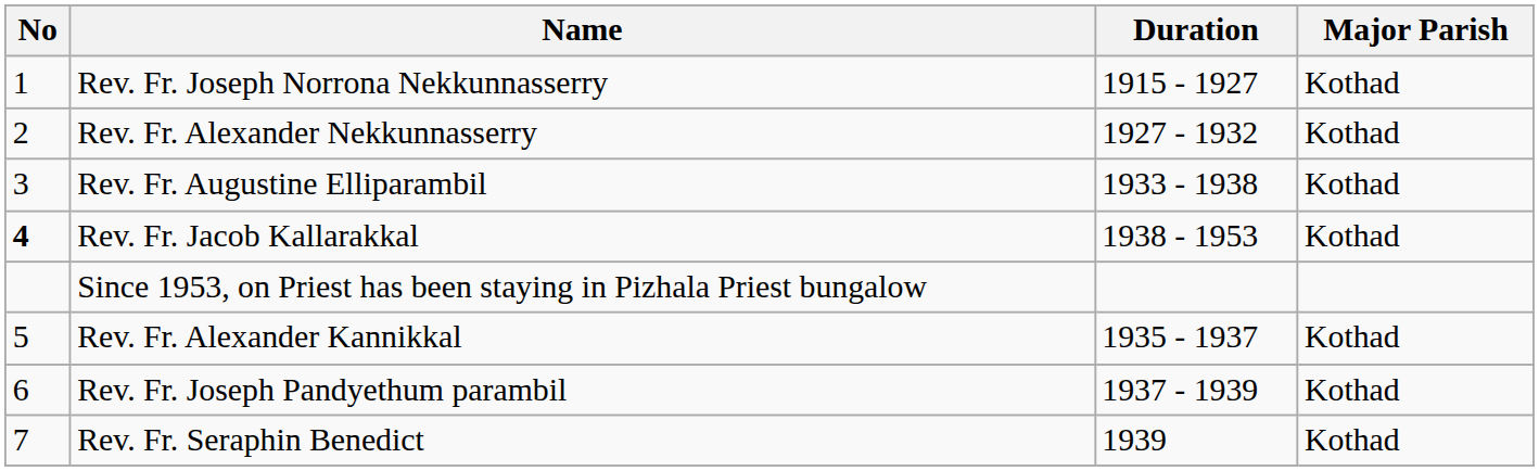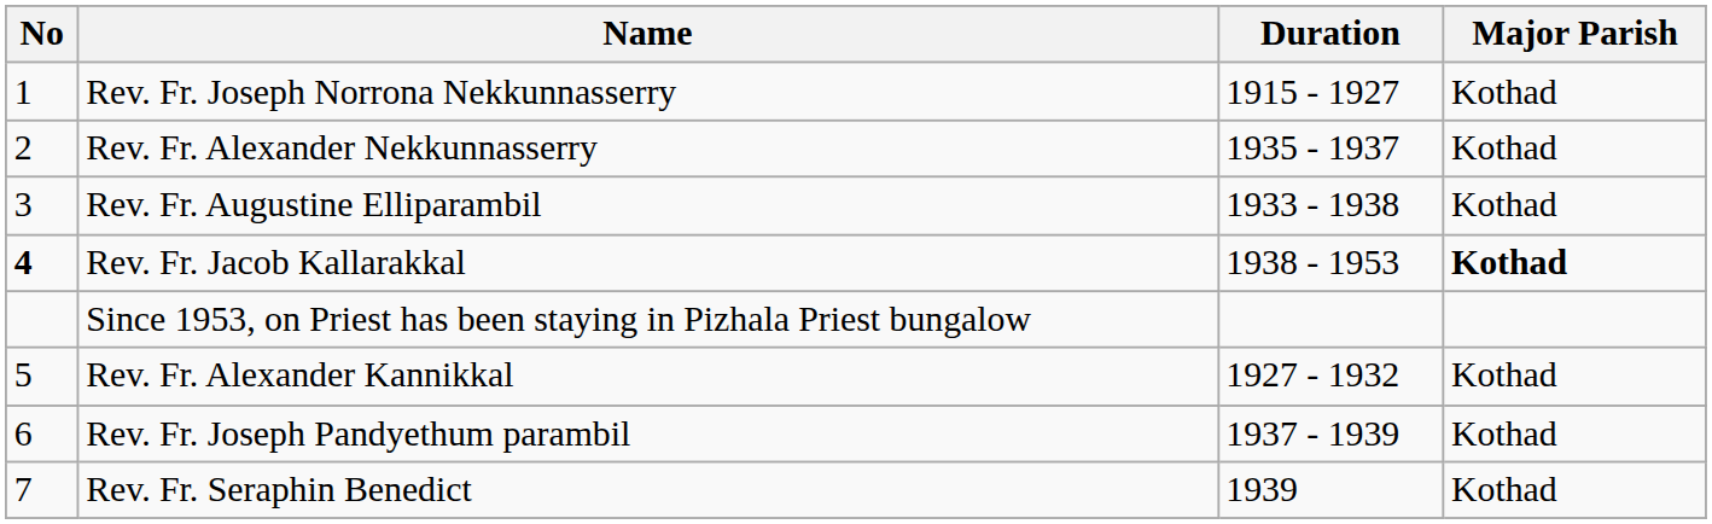Rev. Fr. Alexander Nekkunnasserry | Duration: 1927 - 1932 -> 1935 - 1937
Rev. Fr. Jacob Kallarakkal | Major Parish: normal -> bold
Rev. Fr. Alexander Kannikkal | Duration: 1935 - 1937 -> 1927 - 1932
